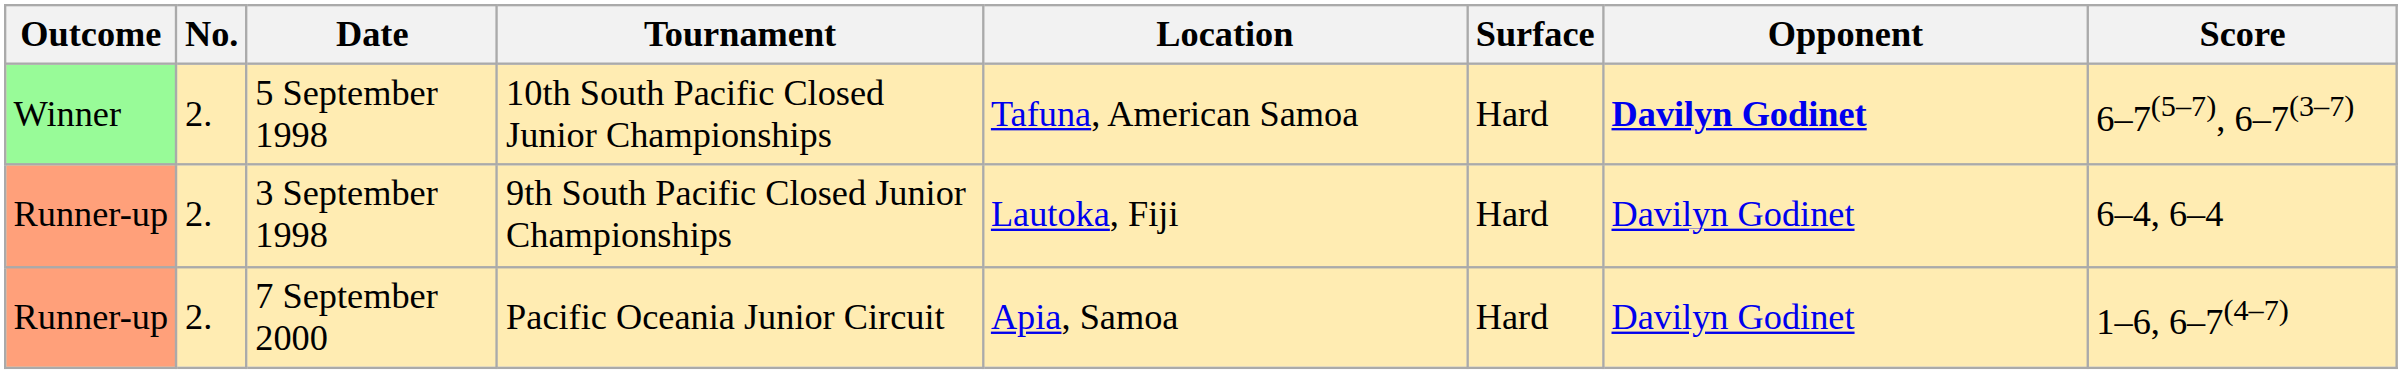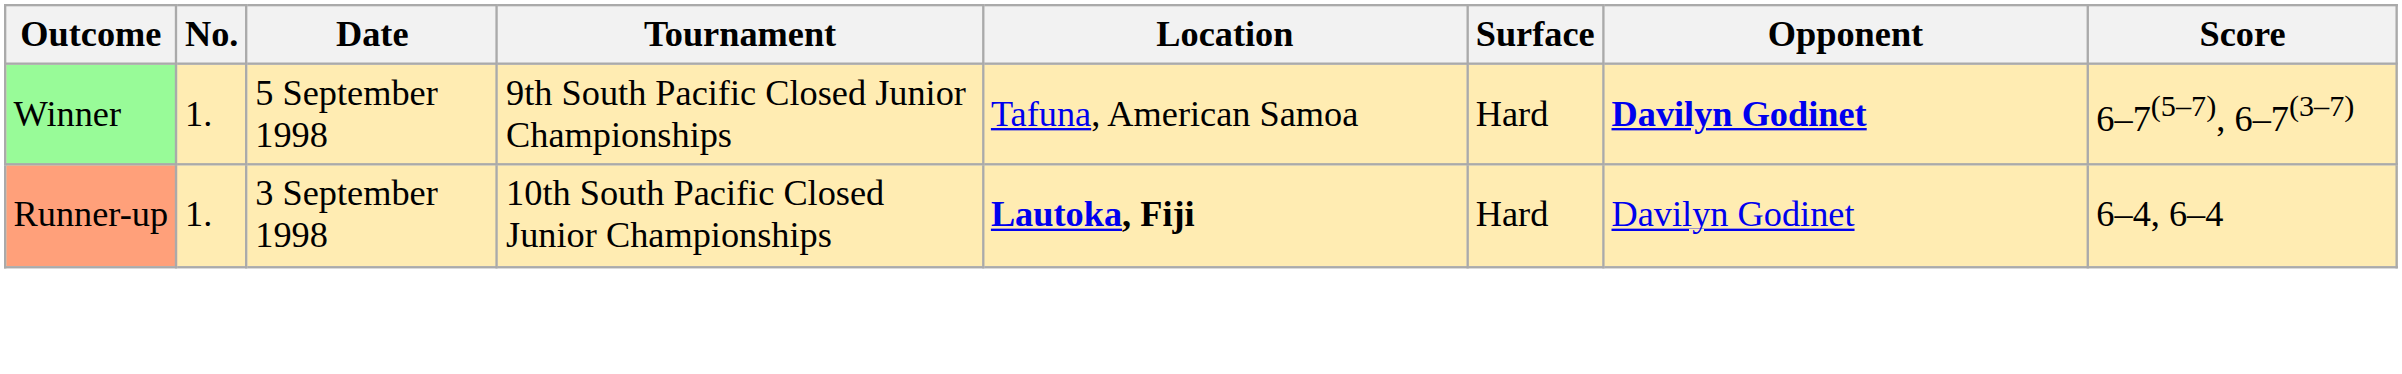5 September 1998 | No.: 2. -> 1.
5 September 1998 | Tournament: 10th South Pacific Closed Junior Championships -> 9th South Pacific Closed Junior Championships
3 September 1998 | No.: 2. -> 1.
3 September 1998 | Tournament: 9th South Pacific Closed Junior Championships -> 10th South Pacific Closed Junior Championships
3 September 1998 | Location: normal -> bold
- row: Runner-up | 2. | 7 September 2000 | Pacific Oceania Junior Circuit | Apia, Samoa | Hard | Davilyn Godinet | 1–6, 6–7(4–7)
